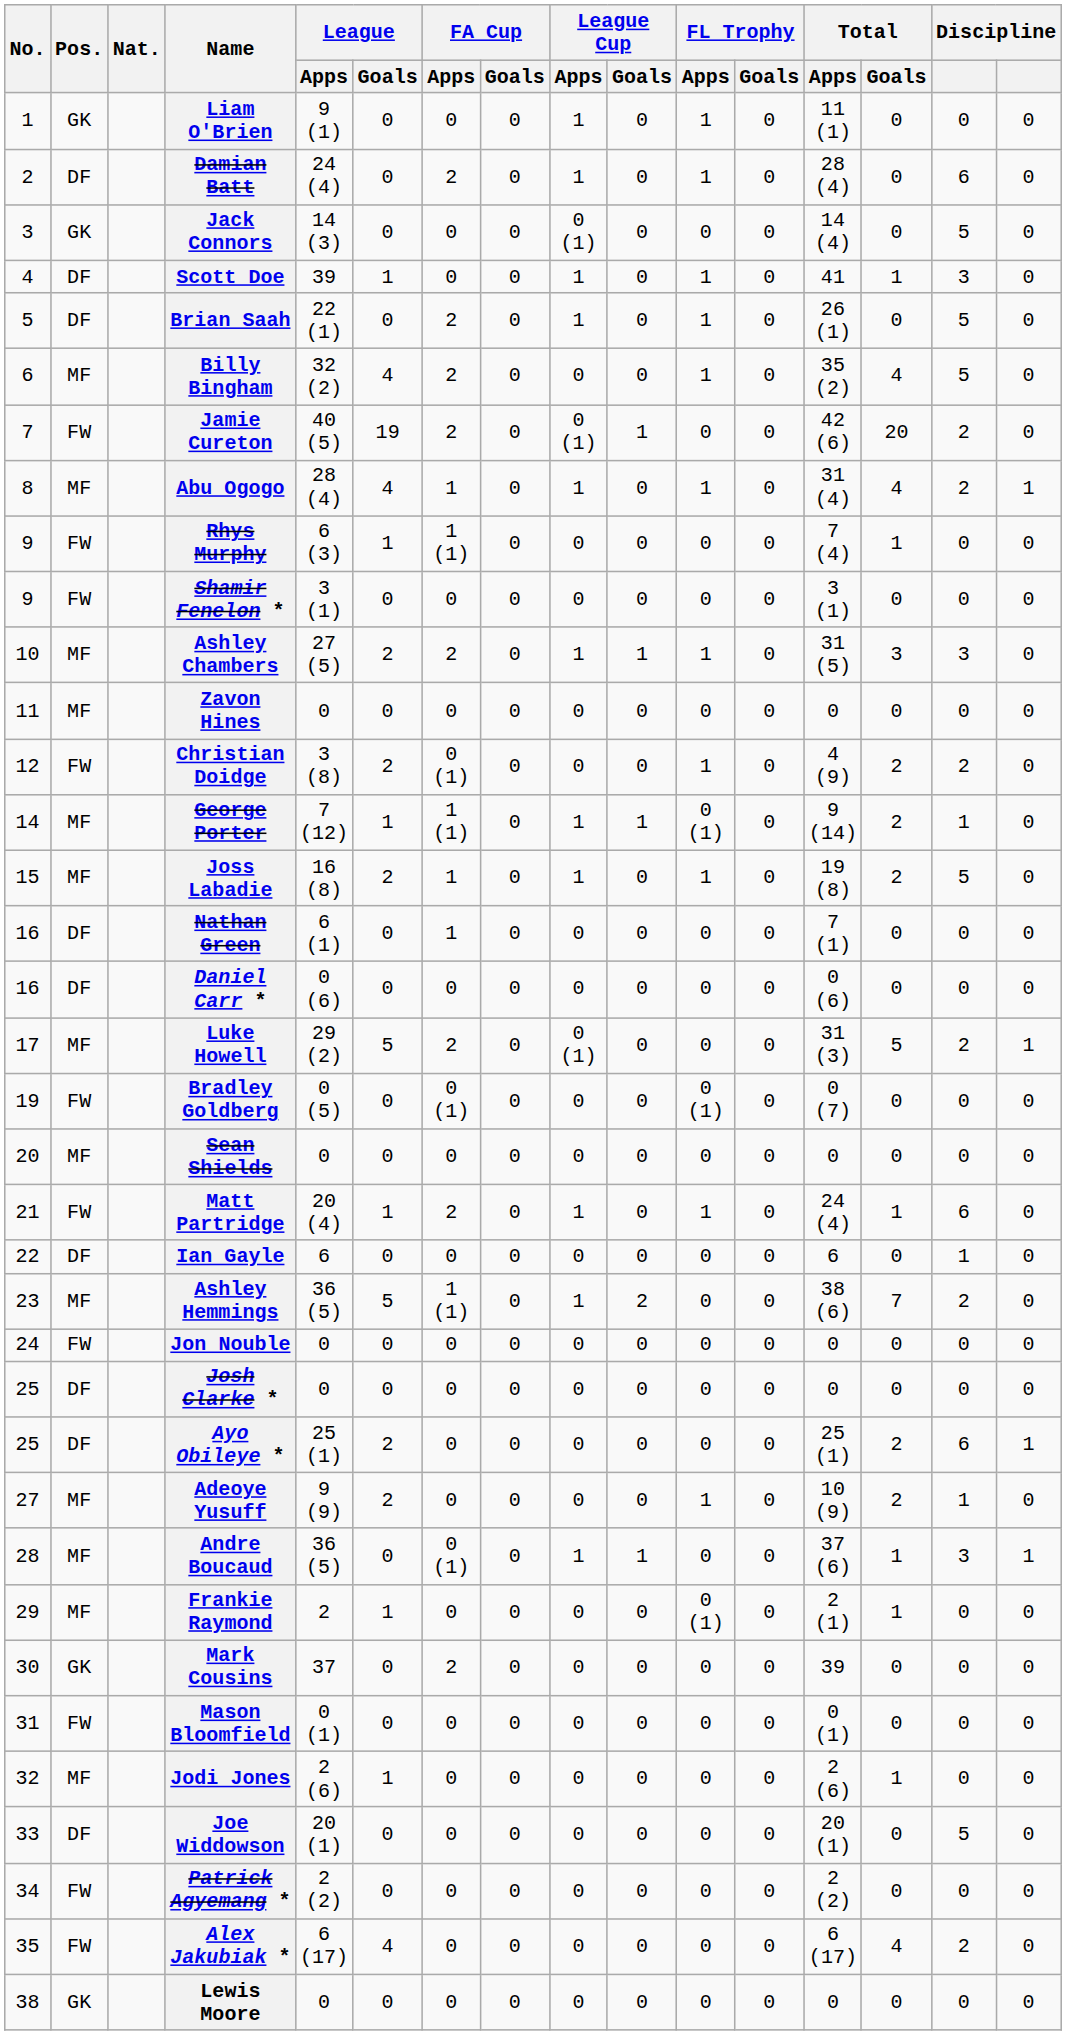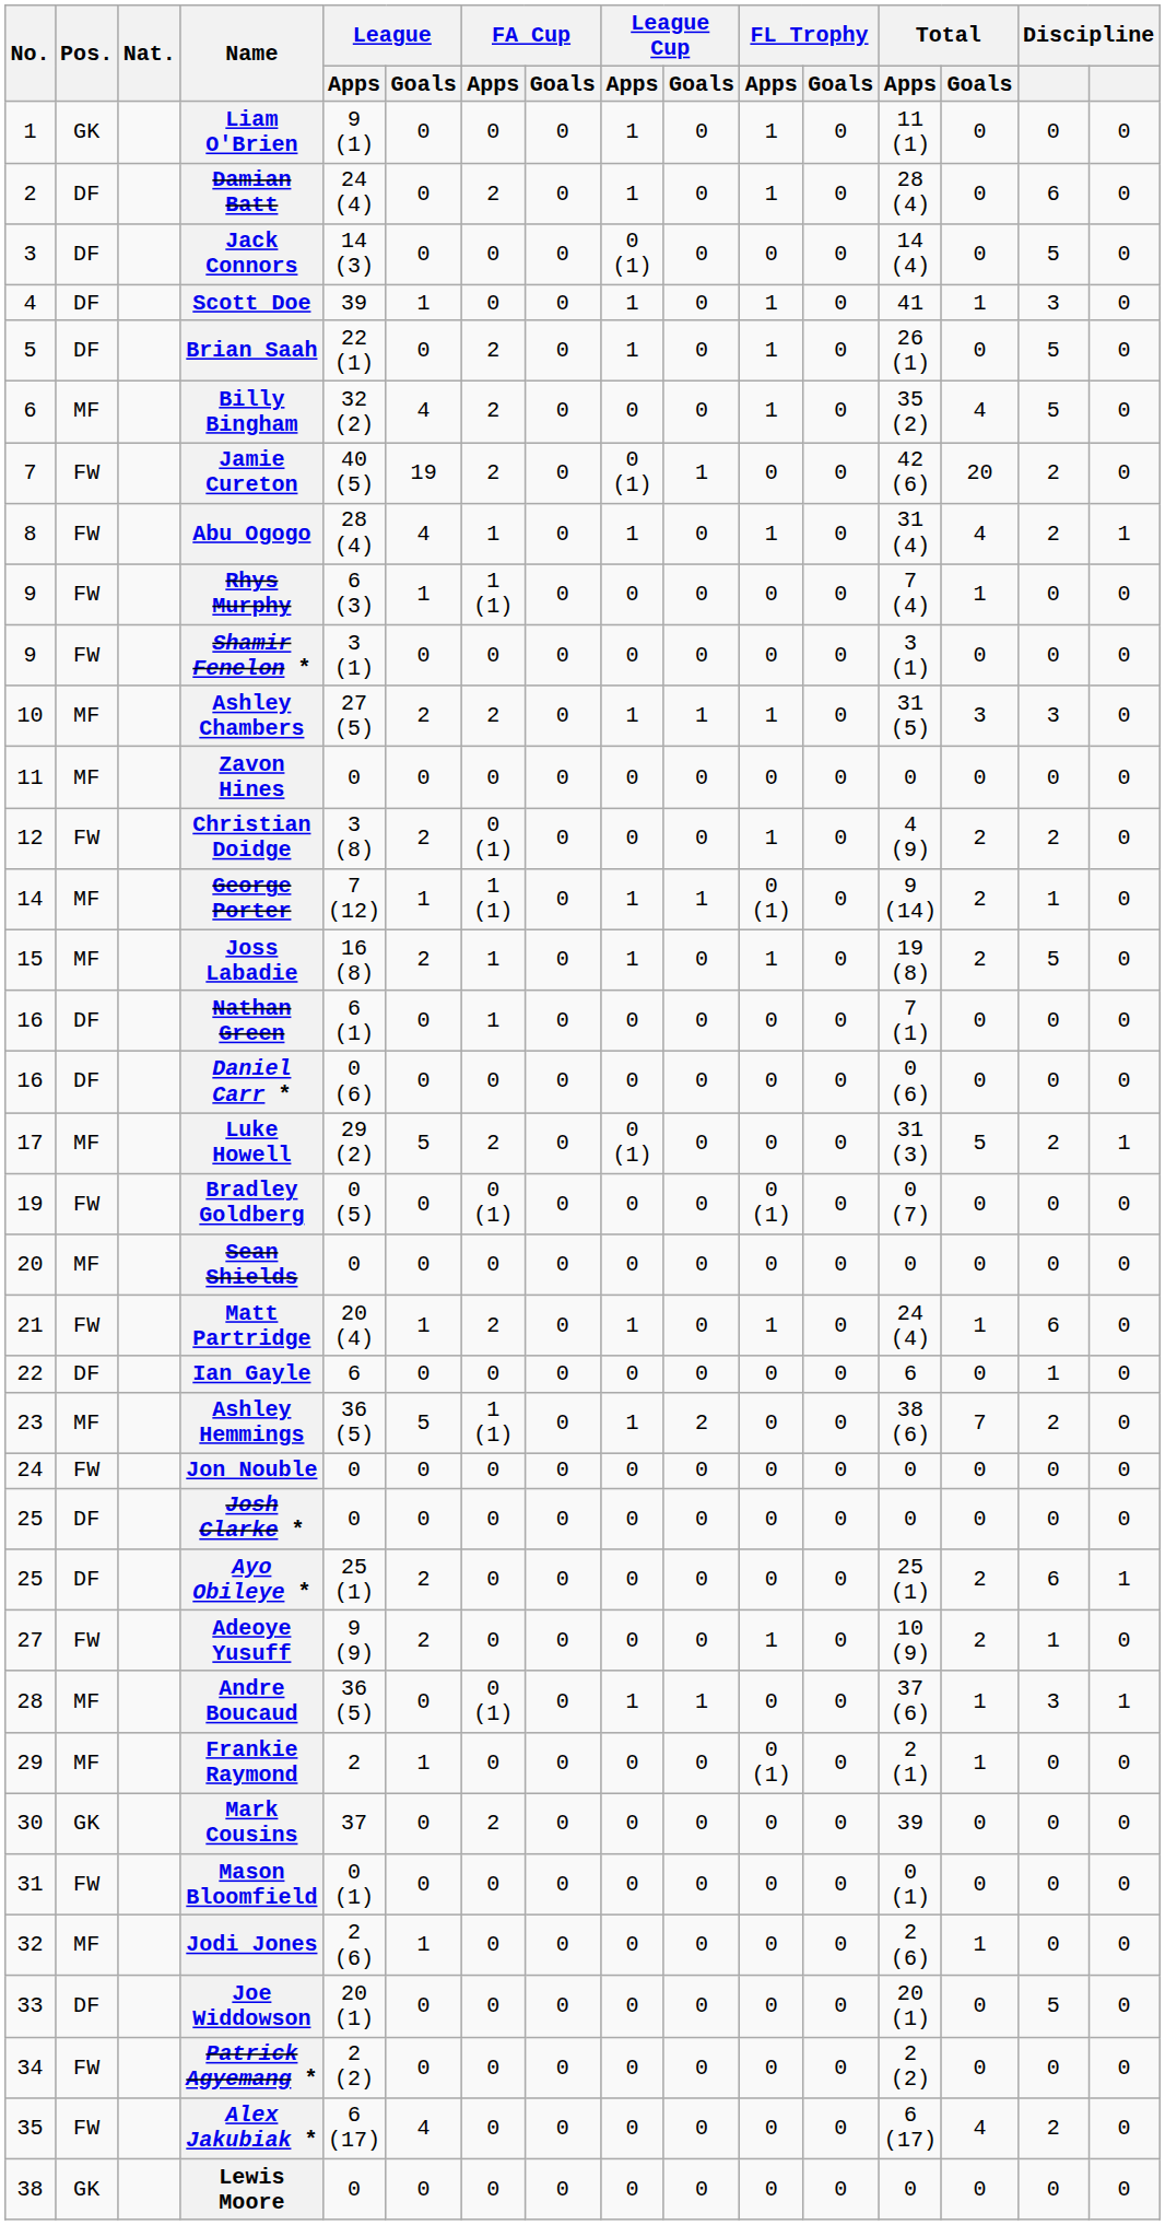Jack Connors | Pos.: GK -> DF
Abu Ogogo | Pos.: MF -> FW
Adeoye Yusuff | Pos.: MF -> FW
